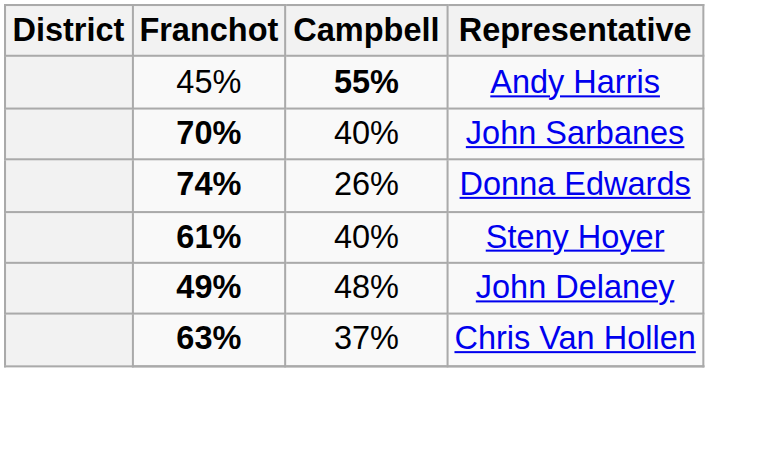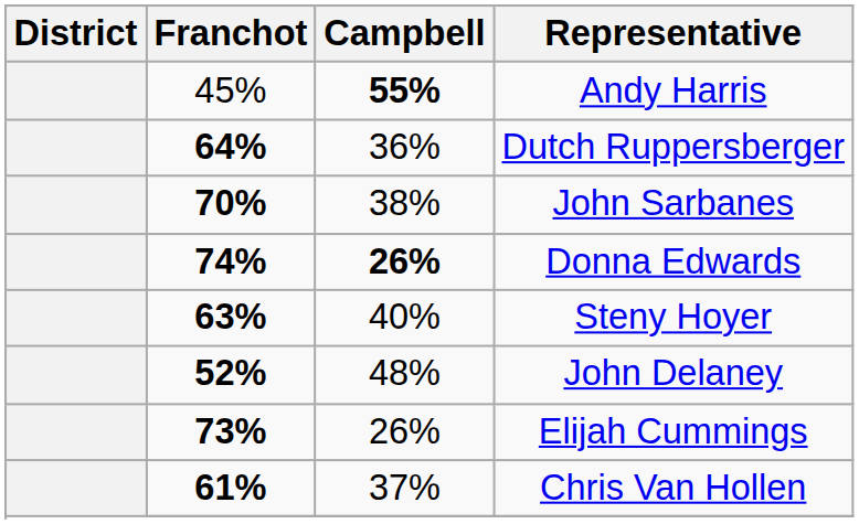+ row: 64% | 36% | Dutch Ruppersberger
John Sarbanes | Campbell: 40% -> 38%
Donna Edwards | Campbell: normal -> bold
Steny Hoyer | Franchot: 61% -> 63%
John Delaney | Franchot: 49% -> 52%
+ row: 73% | 26% | Elijah Cummings
Chris Van Hollen | Franchot: 63% -> 61%
